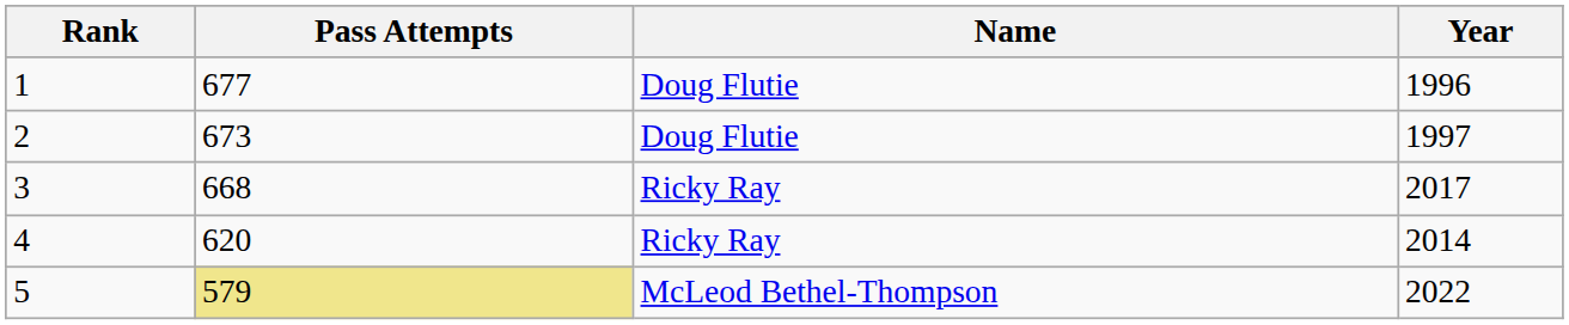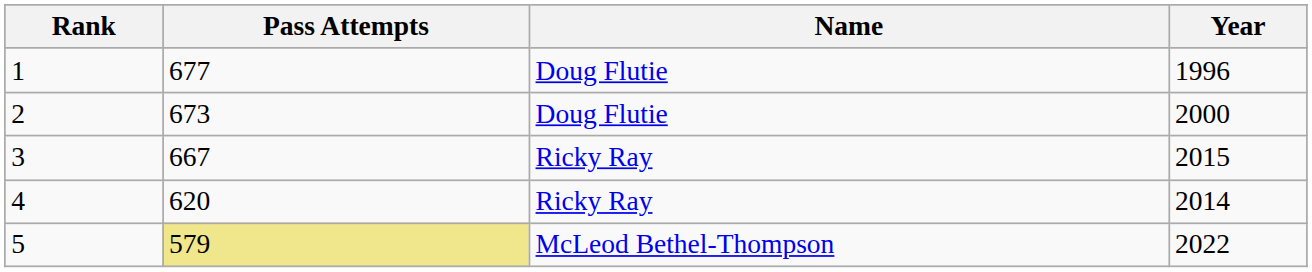2 | Year: 1997 -> 2000
3 | Pass Attempts: 668 -> 667
3 | Year: 2017 -> 2015
